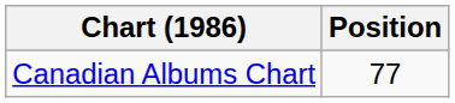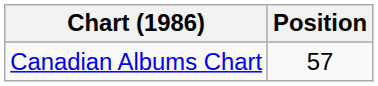Canadian Albums Chart | Position: 77 -> 57
